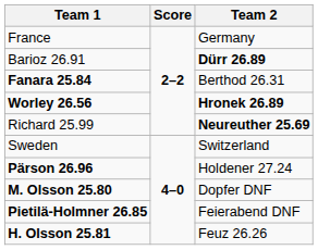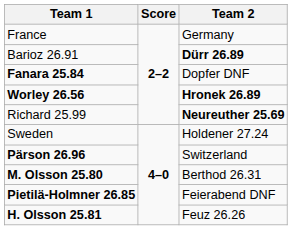Fanara 25.84 | Team 2: Berthod 26.31 -> Dopfer DNF
Sweden | Team 2: Switzerland -> Holdener 27.24
Pärson 26.96 | Team 2: Holdener 27.24 -> Switzerland
M. Olsson 25.80 | Team 2: Dopfer DNF -> Berthod 26.31
